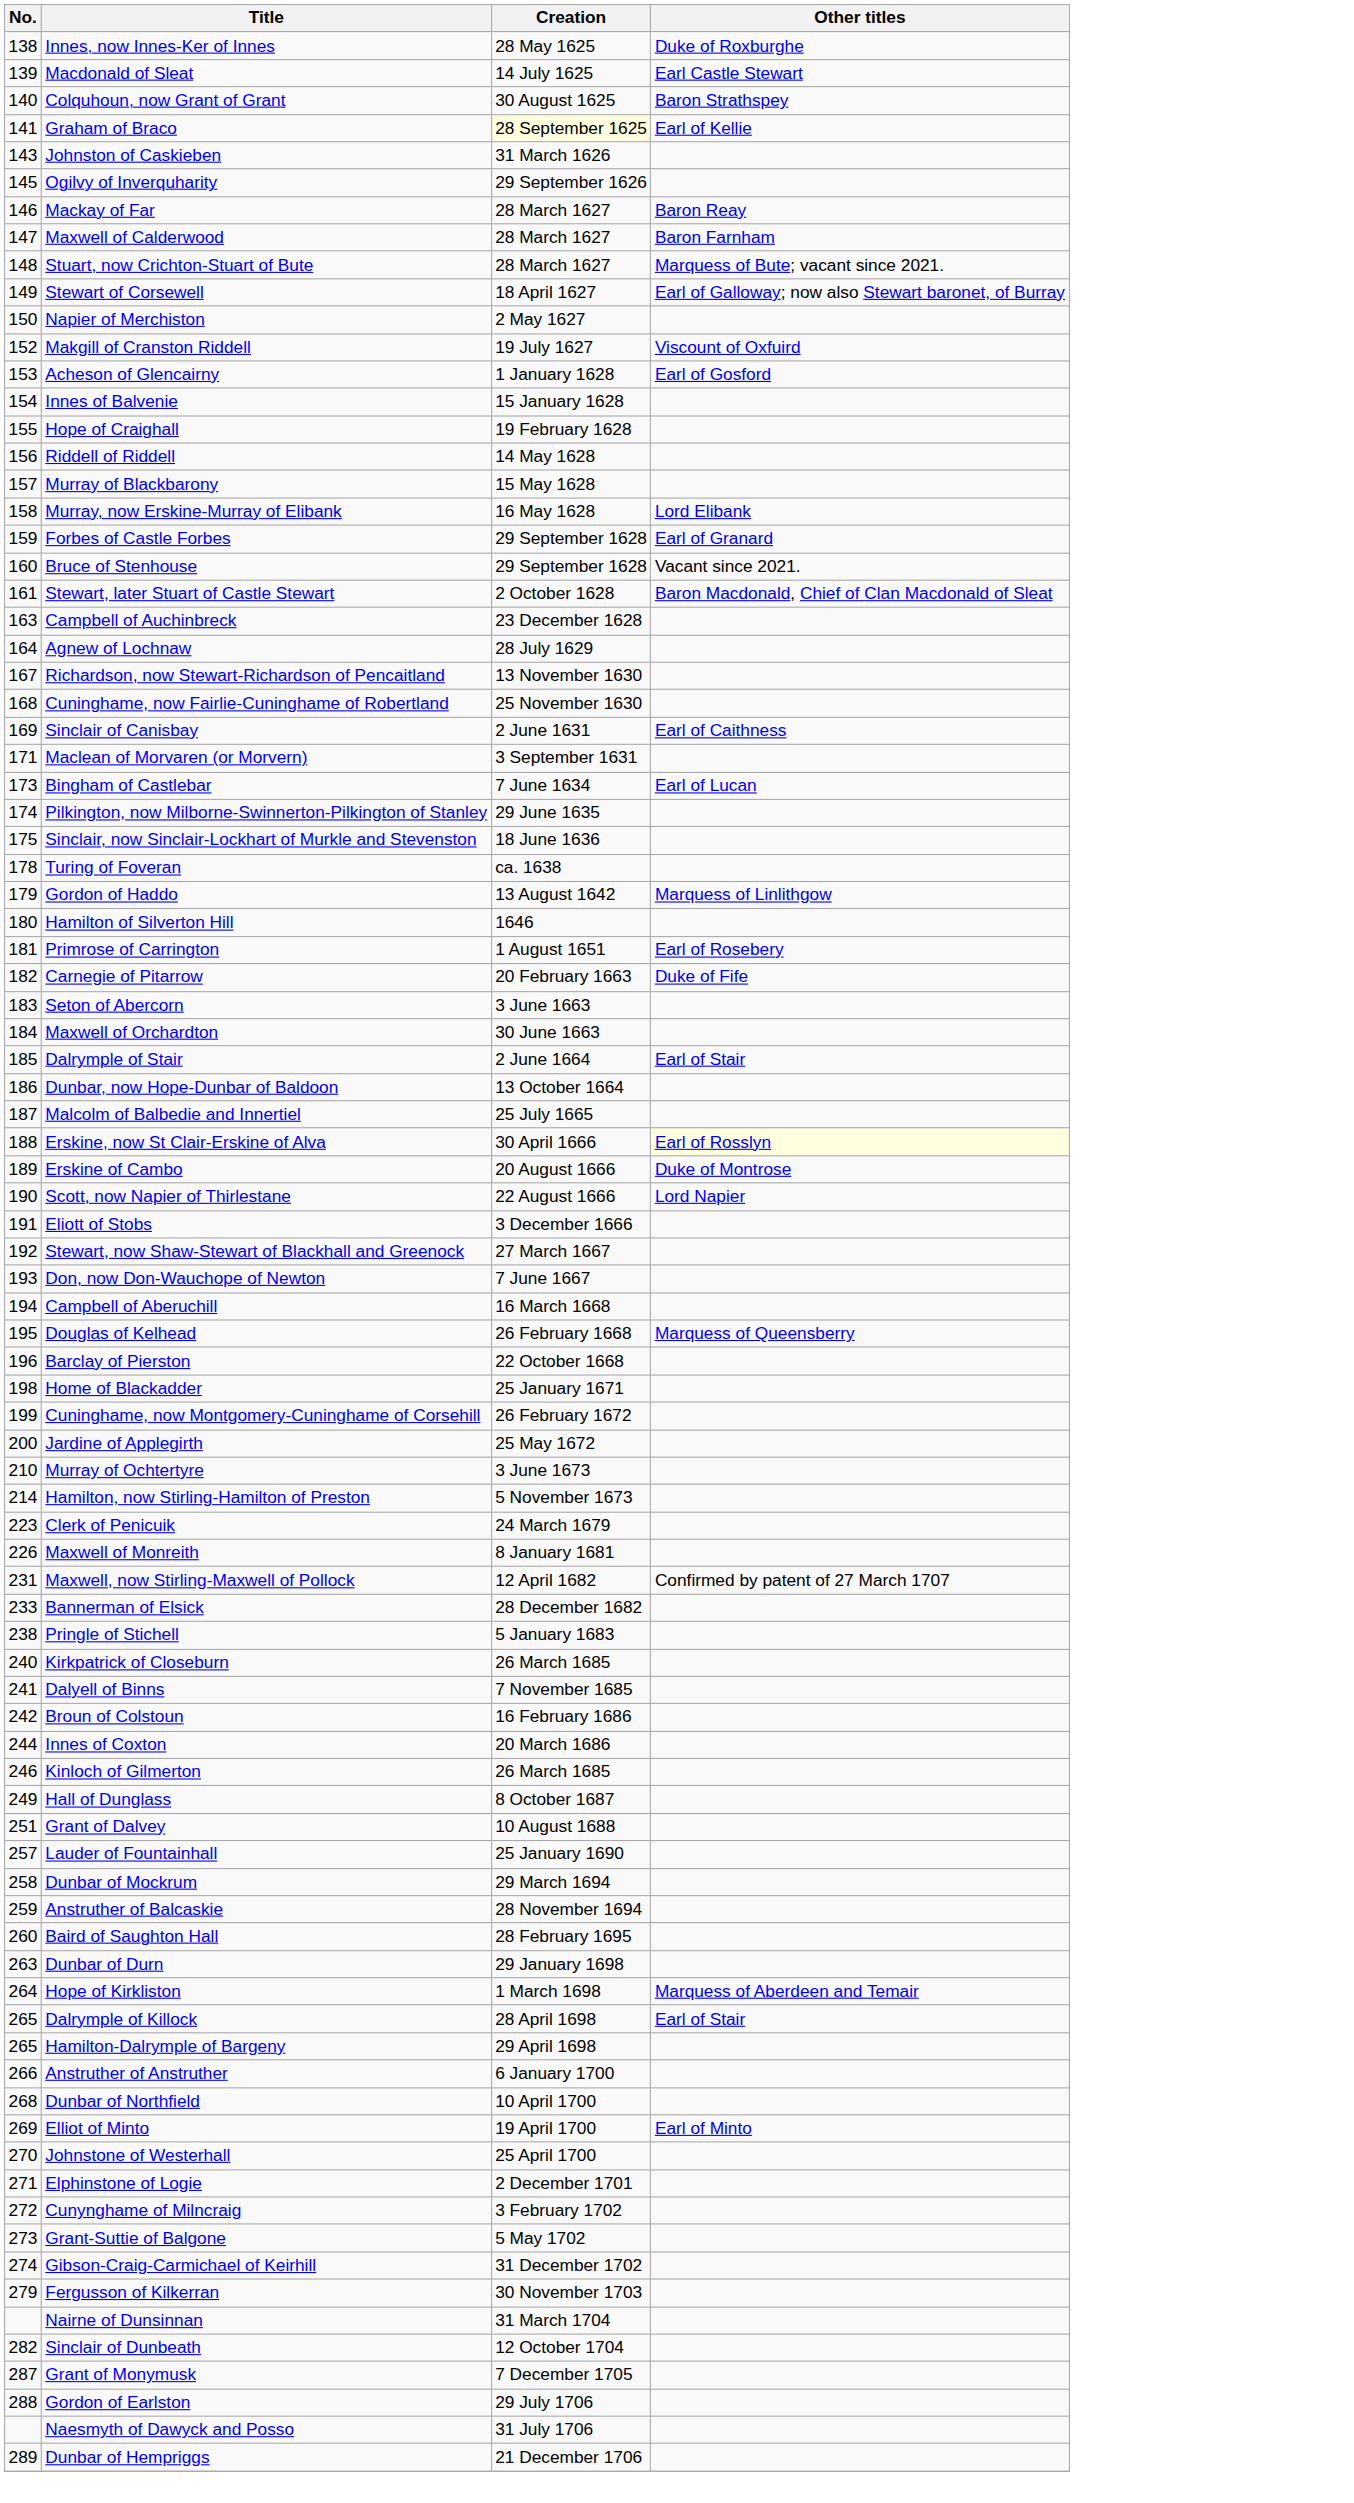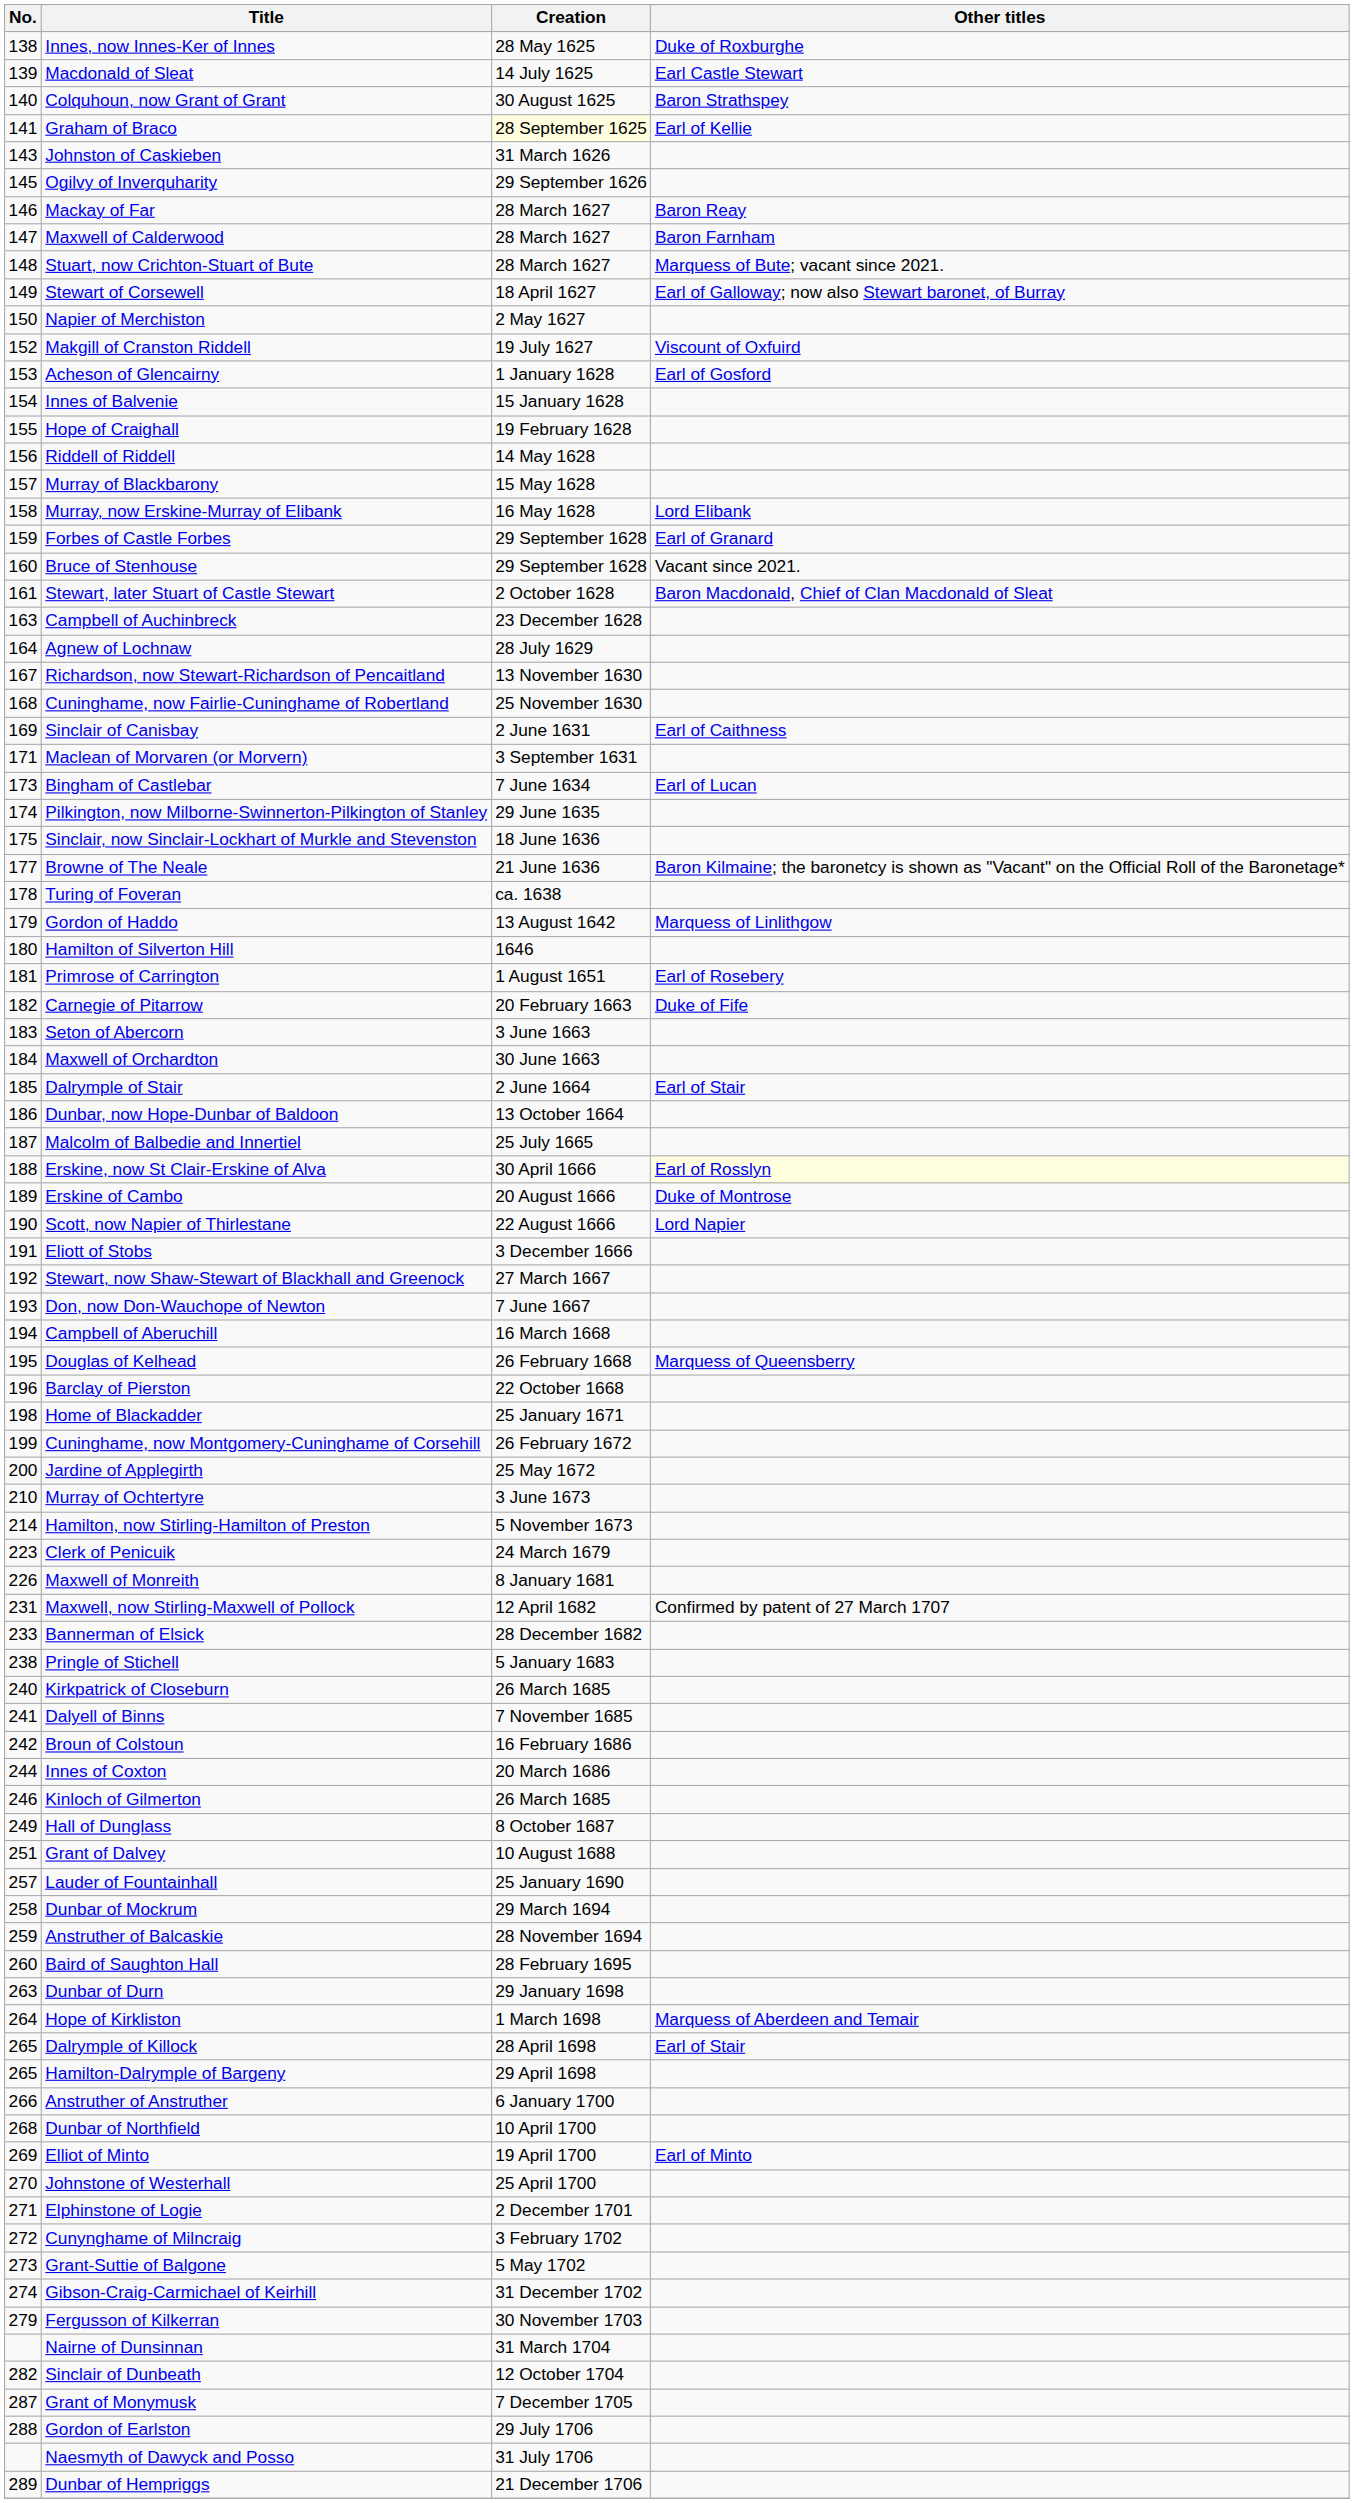+ row: 177 | Browne of The Neale | 21 June 1636 | Baron Kilmaine; the baronetcy is shown as "Vacant" on the Official Roll of the Baronetage*
